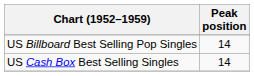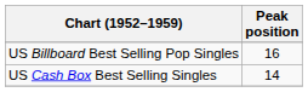US Billboard Best Selling Pop Singles | Peak position: 14 -> 16
